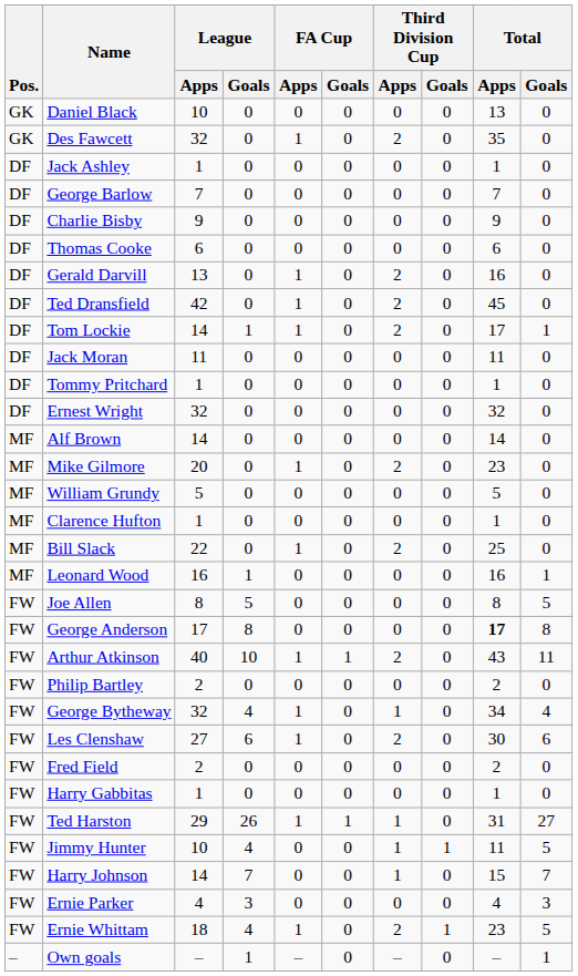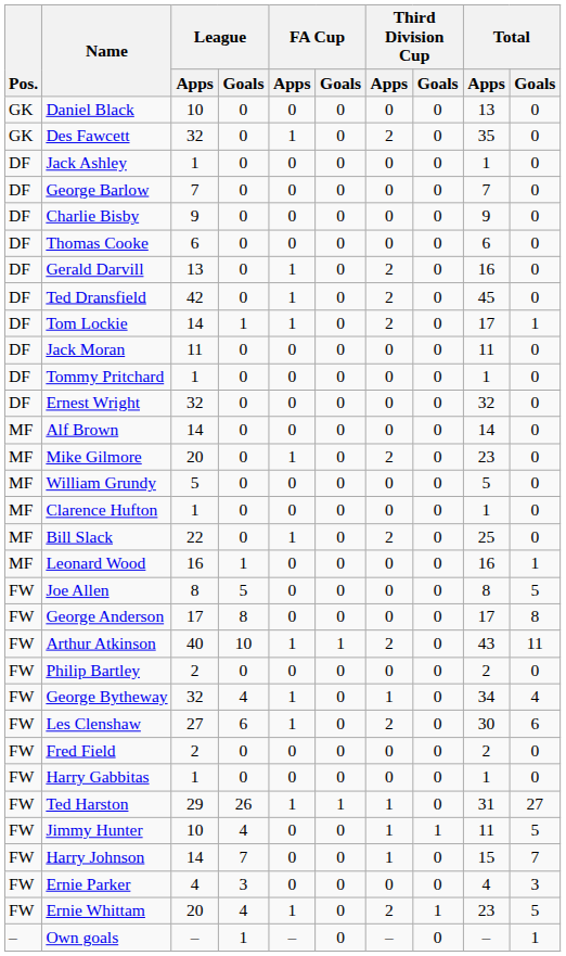George Anderson | Total / Apps: bold -> normal
Ernie Whittam | League / Apps: 18 -> 20
